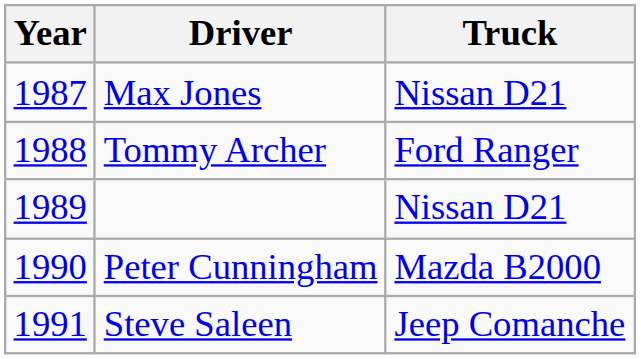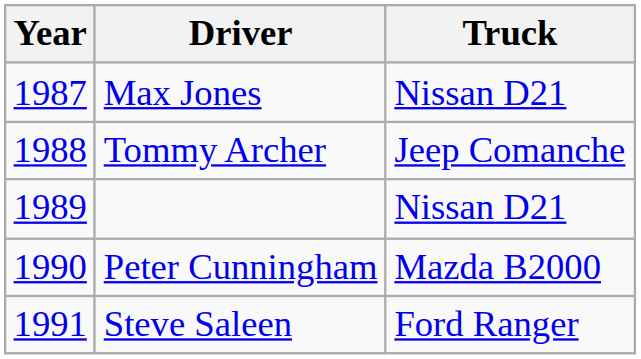Tommy Archer | Truck: Ford Ranger -> Jeep Comanche
Steve Saleen | Truck: Jeep Comanche -> Ford Ranger
